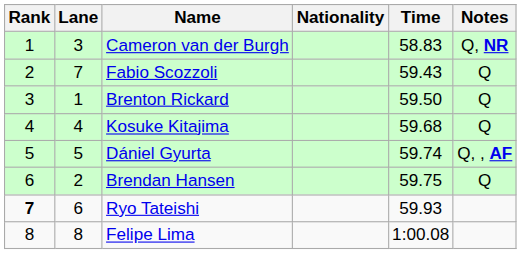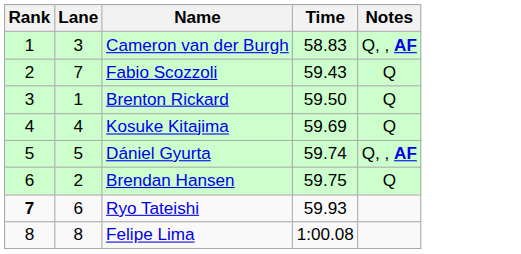- column: Nationality
Cameron van der Burgh | Notes: Q, NR -> Q, , AF
Kosuke Kitajima | Time: 59.68 -> 59.69
